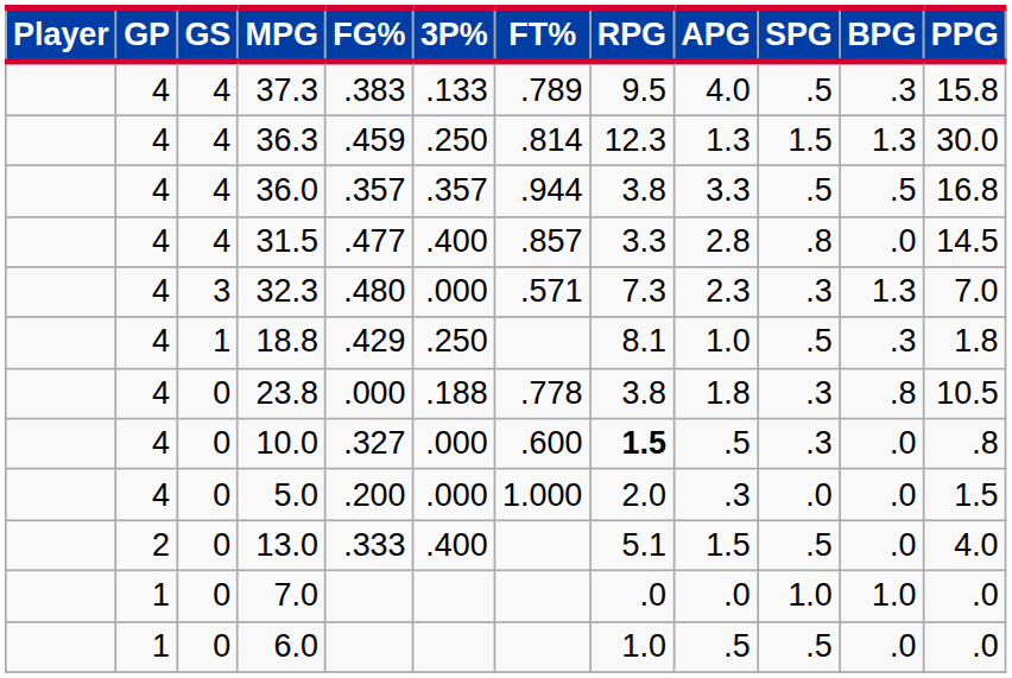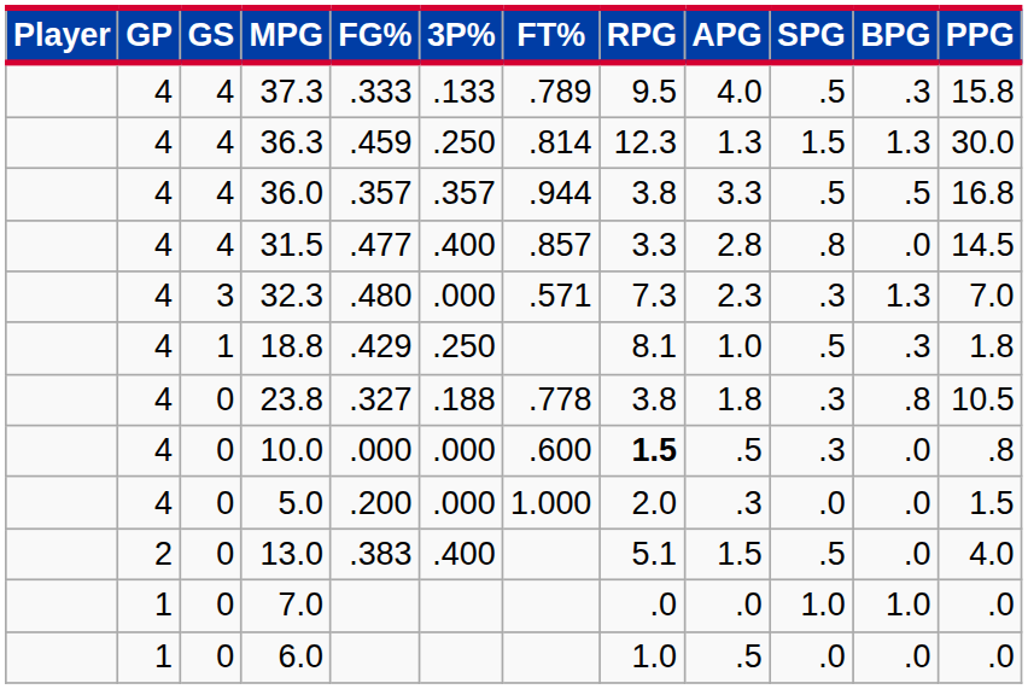37.3 | FG%: .383 -> .333
23.8 | FG%: .000 -> .327
10.0 | FG%: .327 -> .000
13.0 | FG%: .333 -> .383
6.0 | SPG: .5 -> .0
